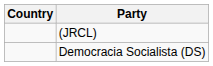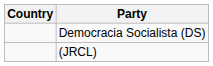rows swapped: Democracia Socialista (DS) <-> (JRCL)
